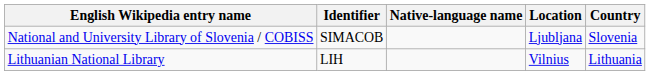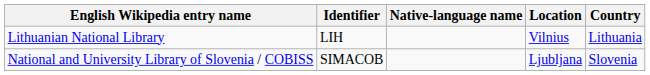rows swapped: Lithuanian National Library <-> National and University Library of Slovenia / COBISS
